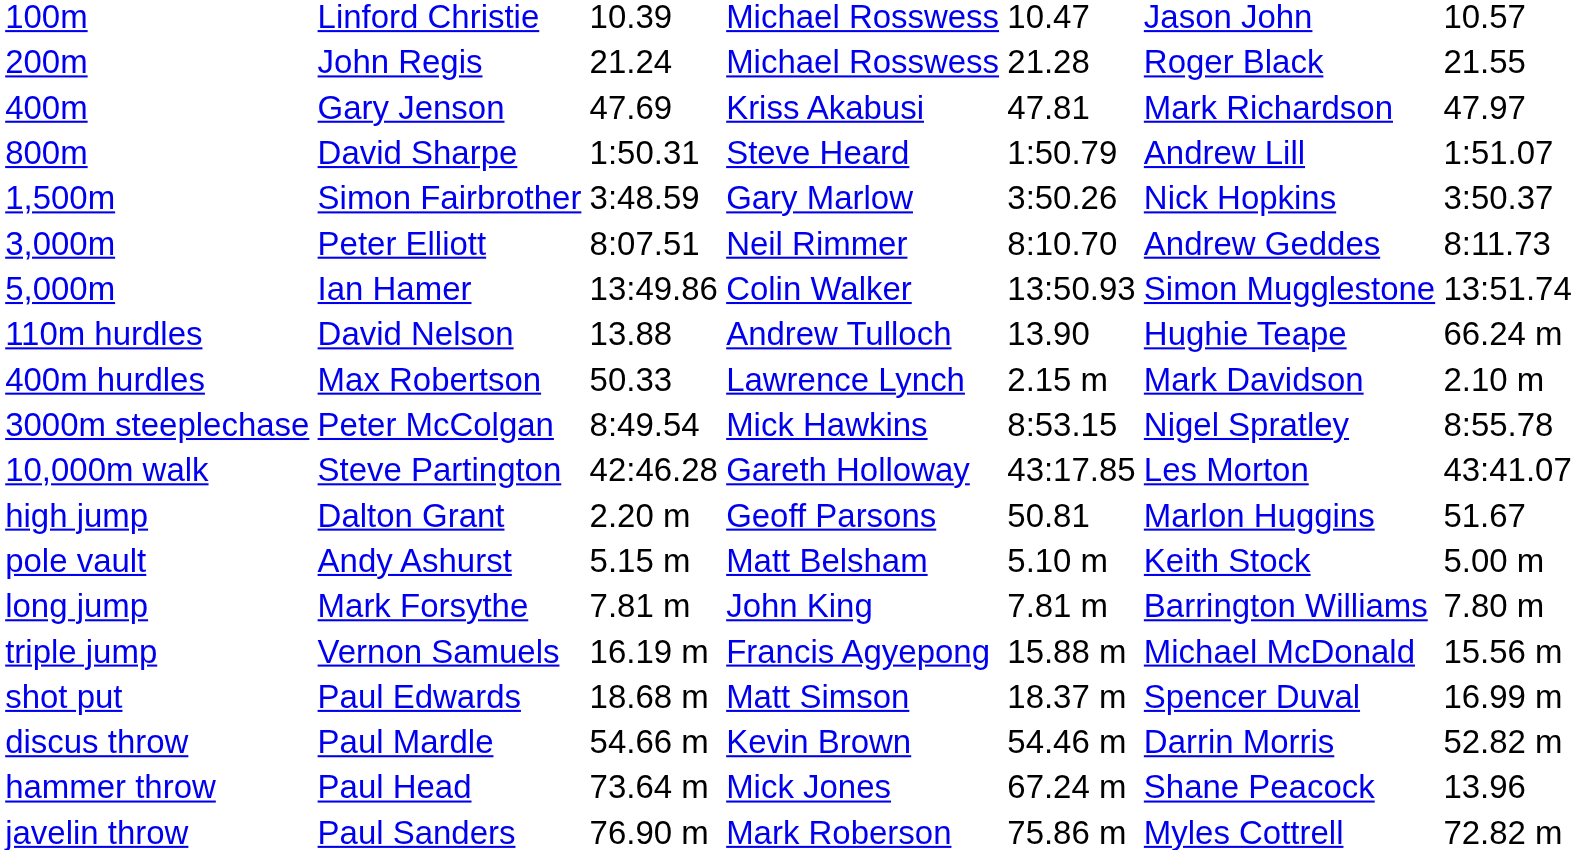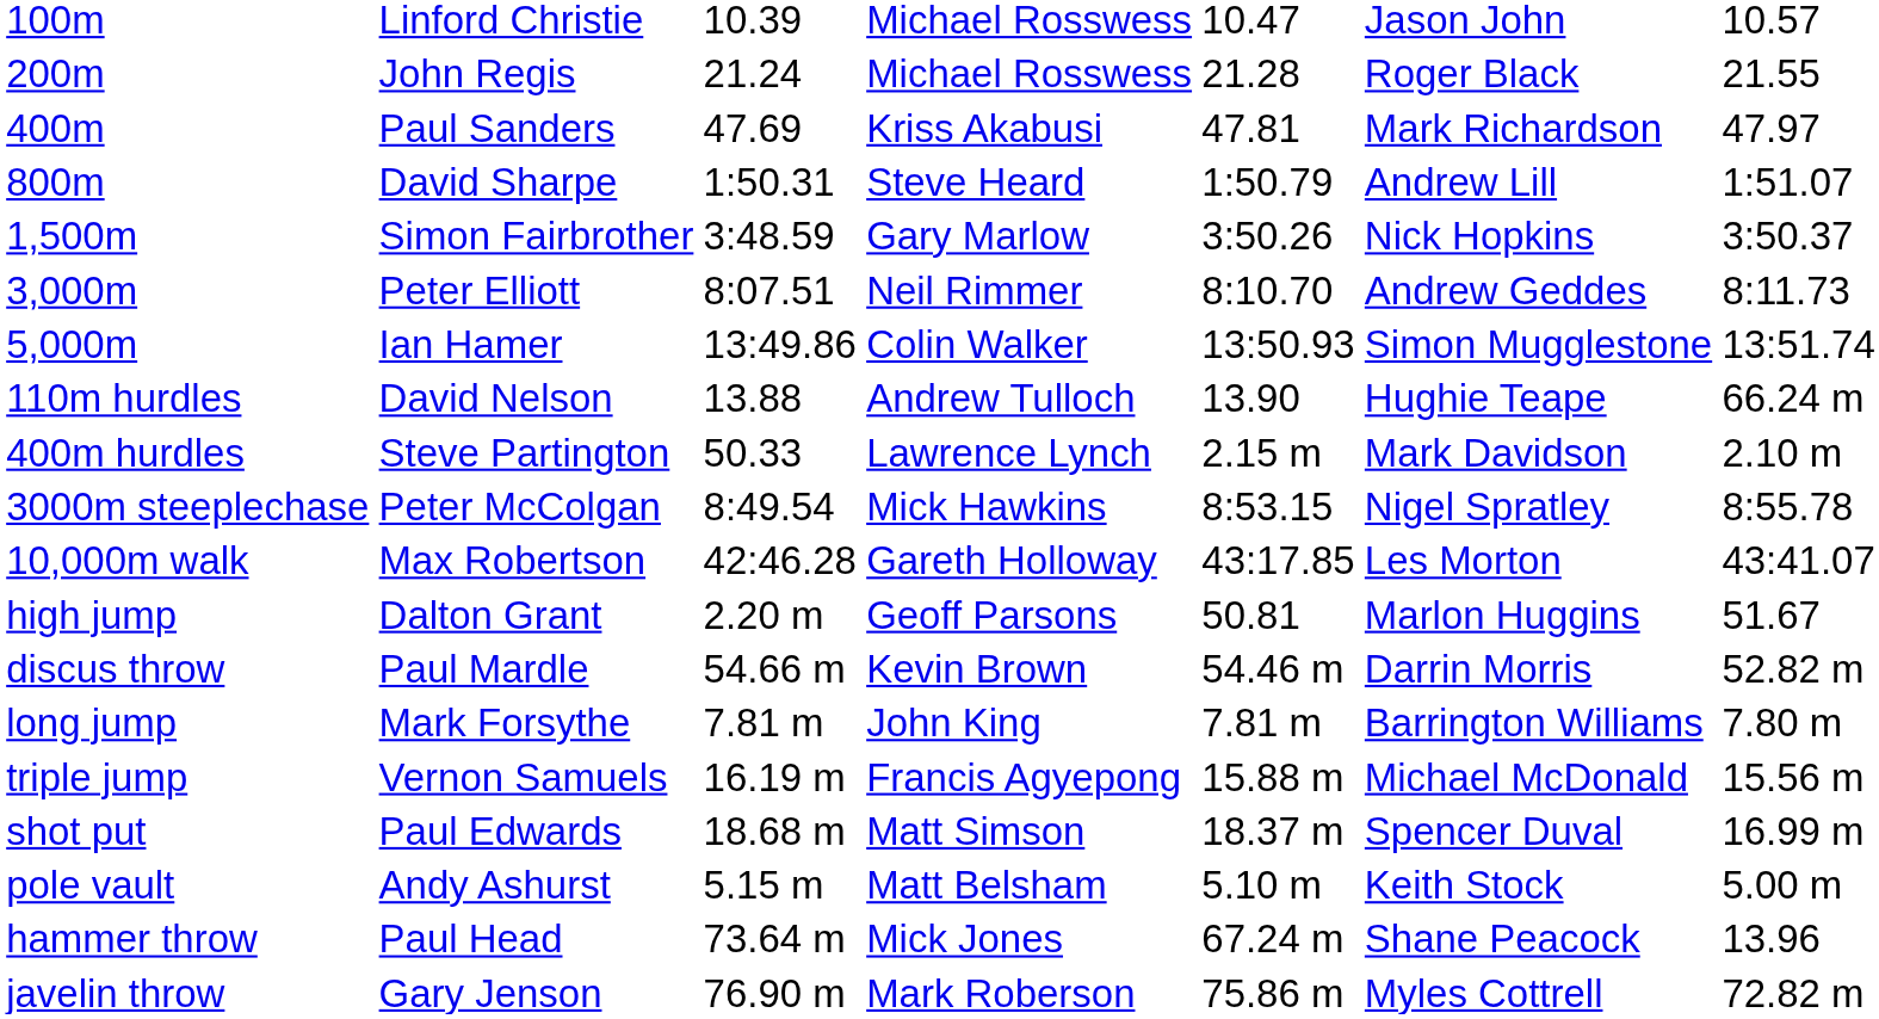400m | column 2: Gary Jenson -> Paul Sanders
400m hurdles | column 2: Max Robertson -> Steve Partington
10,000m walk | column 2: Steve Partington -> Max Robertson
rows swapped: pole vault <-> discus throw
javelin throw | column 2: Paul Sanders -> Gary Jenson
